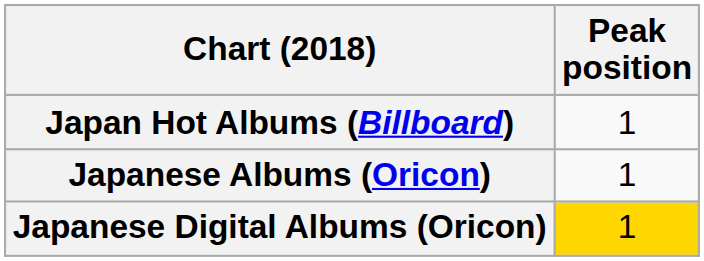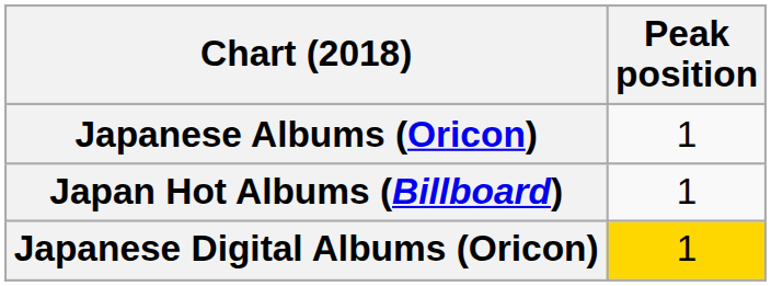rows swapped: Japan Hot Albums (Billboard) <-> Japanese Albums (Oricon)
